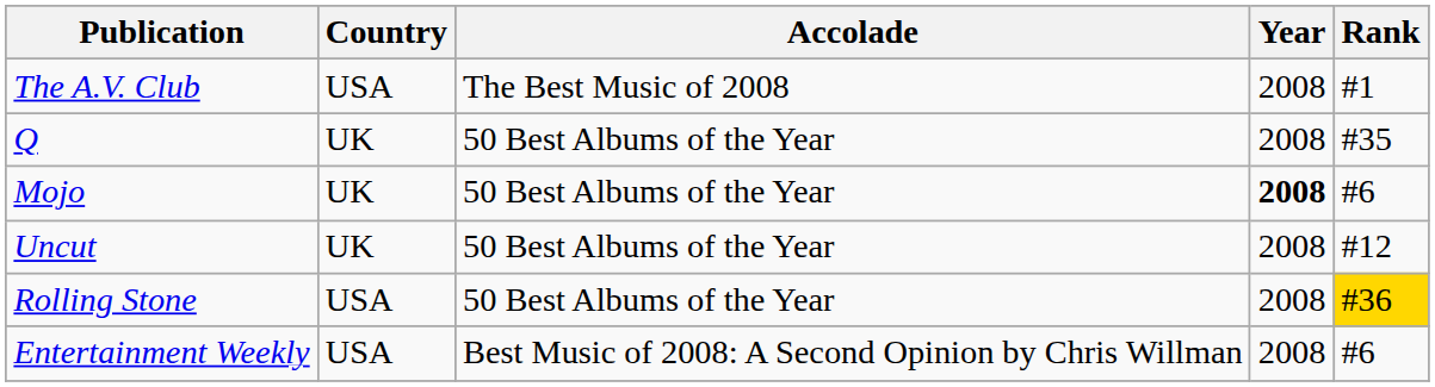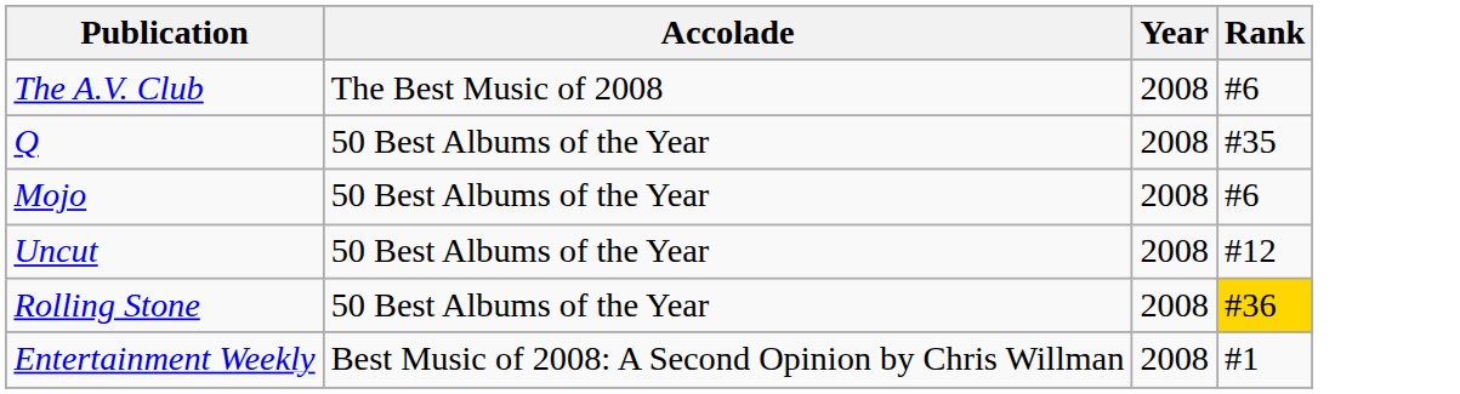- column: Country | USA | UK | UK | UK | USA | USA
The A.V. Club | Rank: #1 -> #6
Mojo | Year: bold -> normal
Entertainment Weekly | Rank: #6 -> #1
